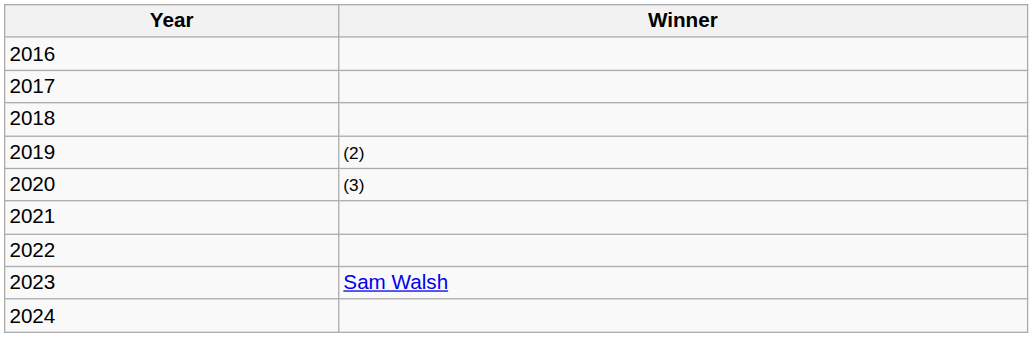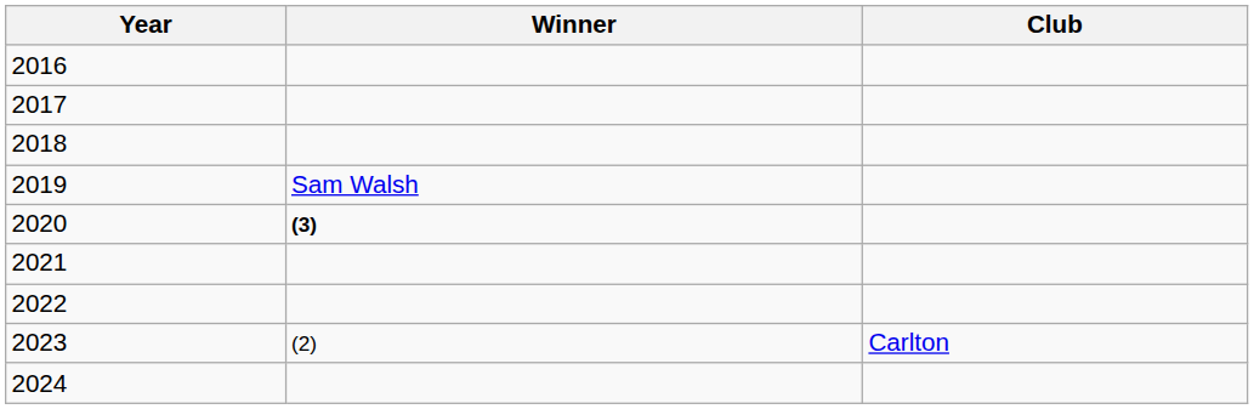+ column: Club | Carlton
2019 | Winner: (2) -> Sam Walsh
2020 | Winner: normal -> bold
2023 | Winner: Sam Walsh -> (2)
